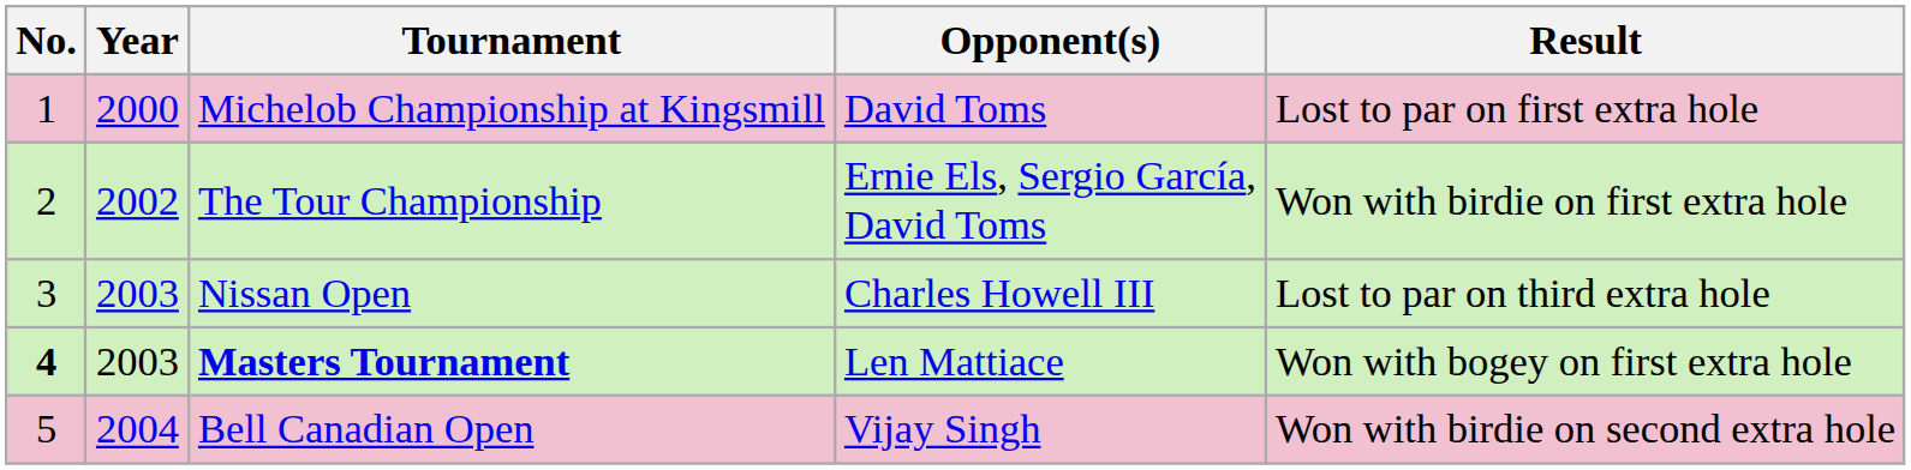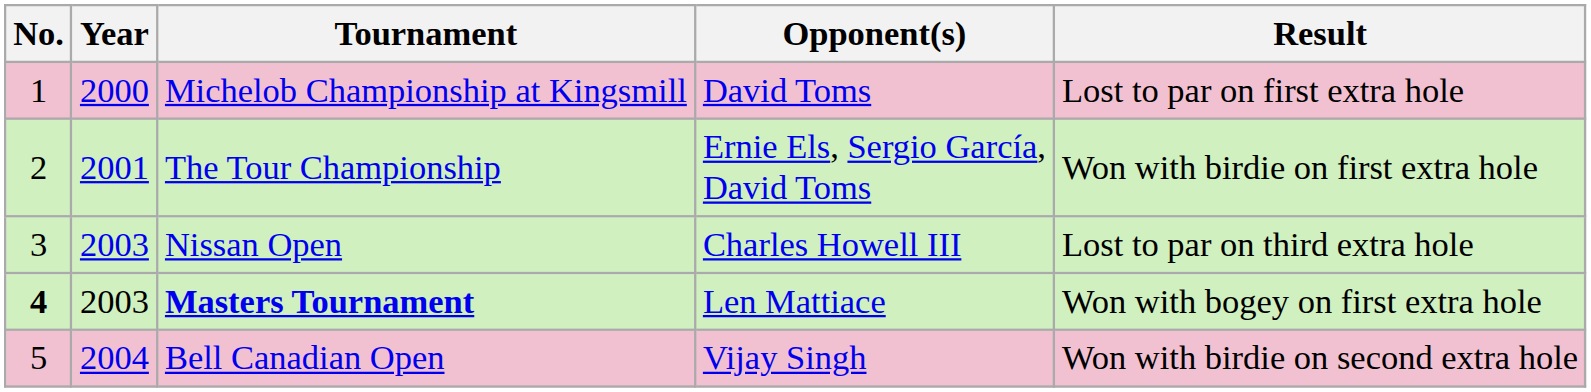The Tour Championship | Year: 2002 -> 2001
